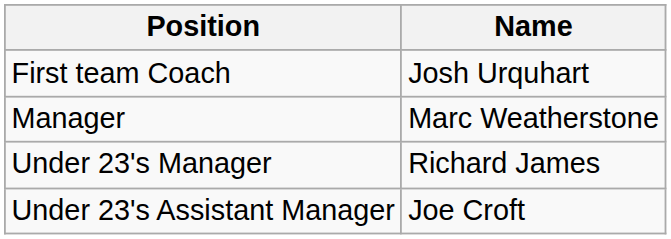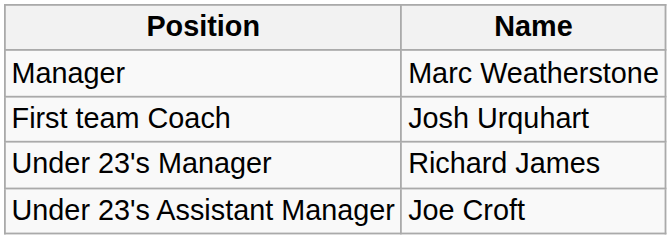rows swapped: Manager <-> First team Coach
